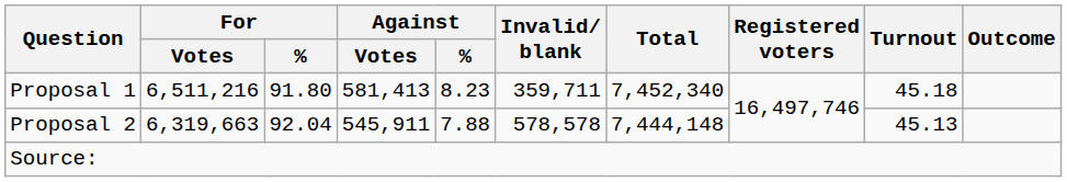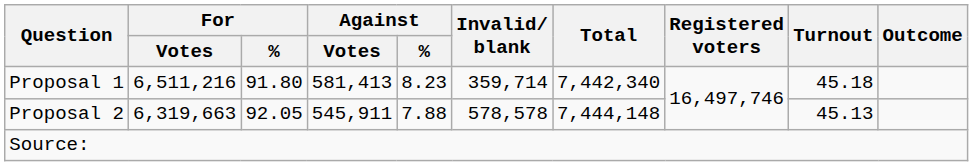Proposal 1 | Invalid/ blank: 359,711 -> 359,714
Proposal 1 | Total: 7,452,340 -> 7,442,340
Proposal 2 | For / %: 92.04 -> 92.05
